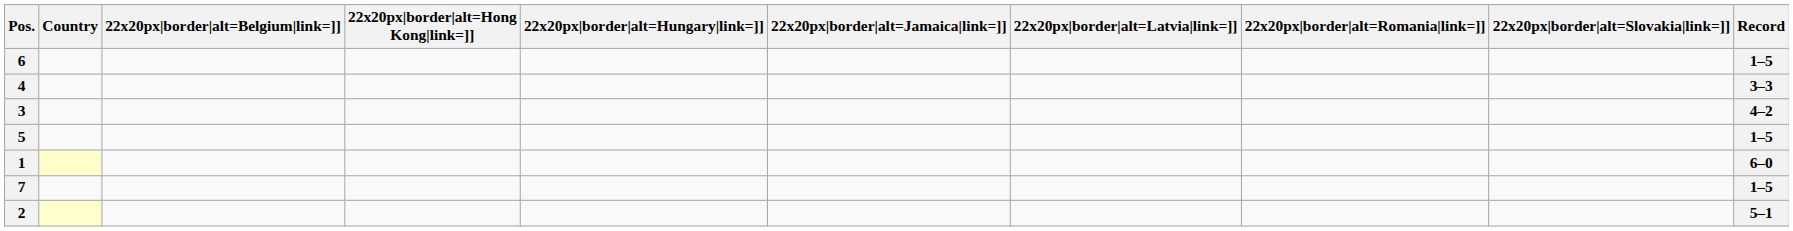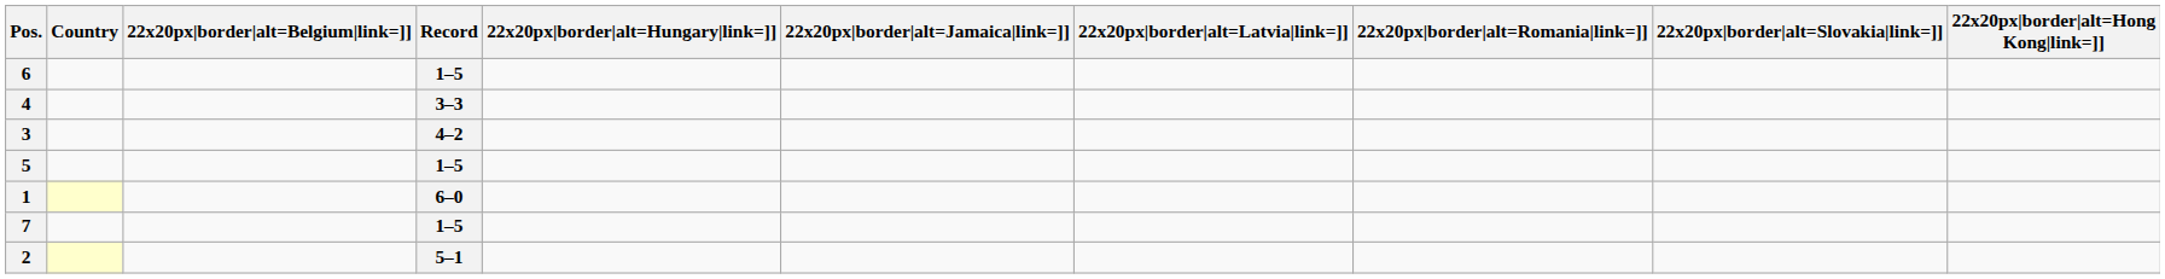columns swapped: 22x20px|border|alt=Hong Kong|link=]] <-> Record
